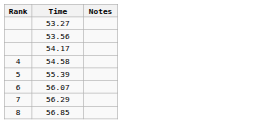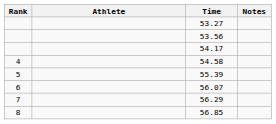+ column: Athlete
